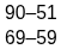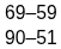rows swapped: 69–59 <-> 90–51
